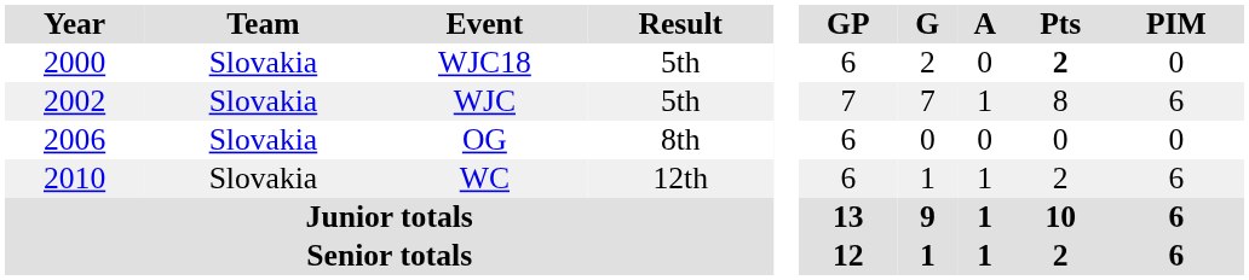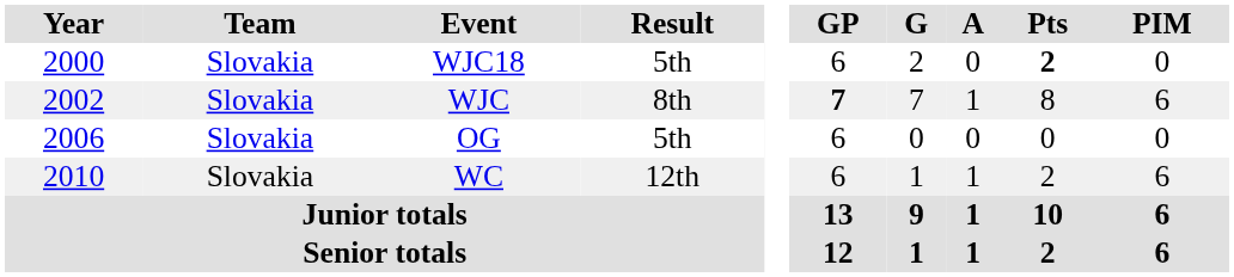WJC | Result: 5th -> 8th
WJC | GP: normal -> bold
OG | Result: 8th -> 5th
